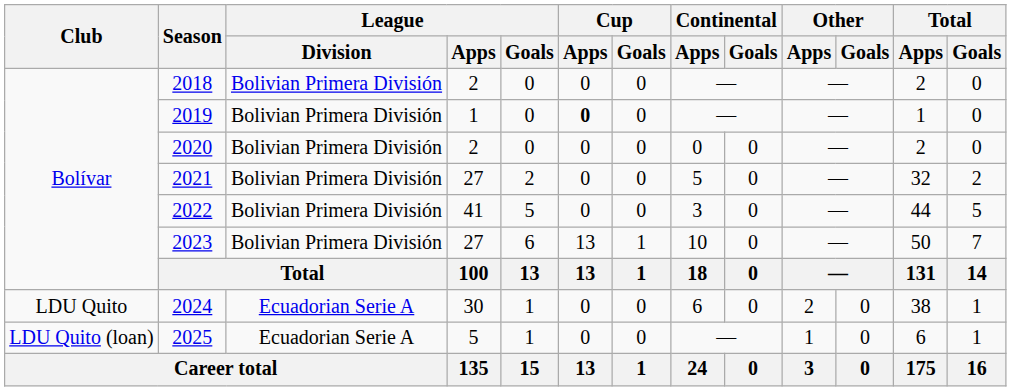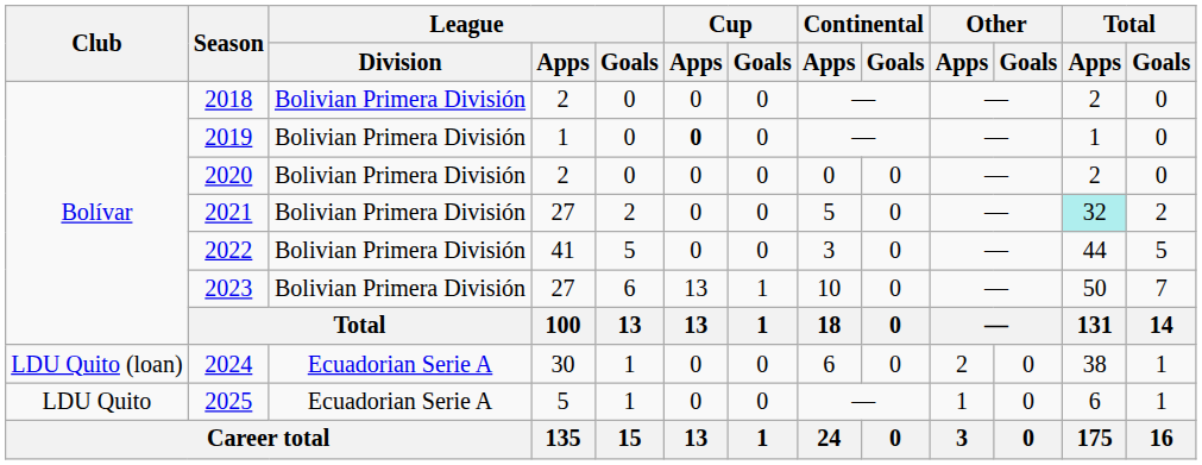2021 | Total / Apps: no background -> paleturquoise background
2024 | Club: LDU Quito -> LDU Quito (loan)
2025 | Club: LDU Quito (loan) -> LDU Quito
